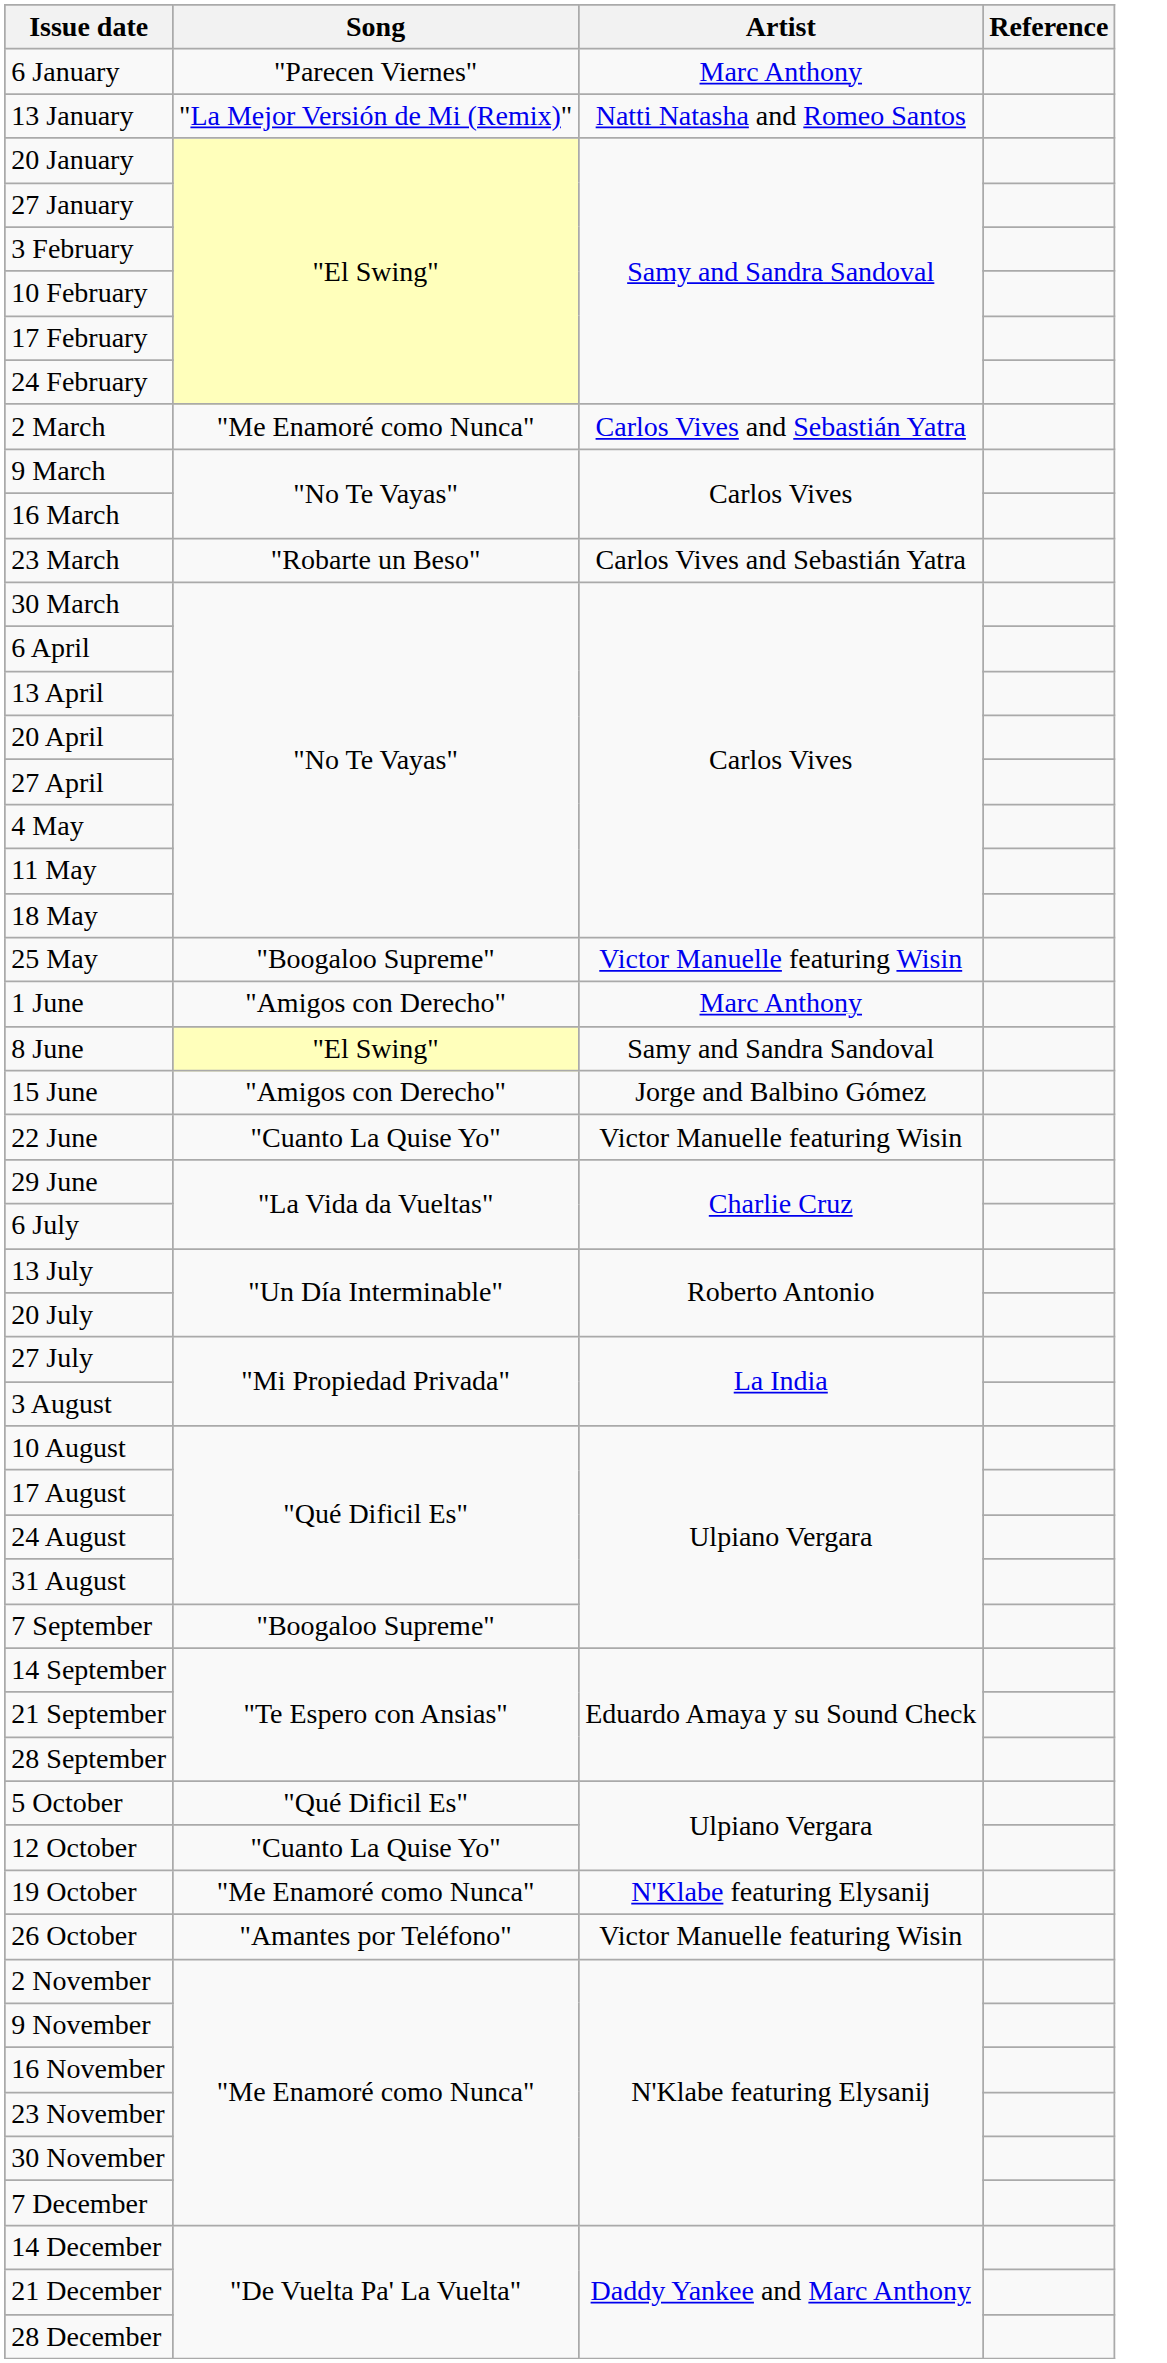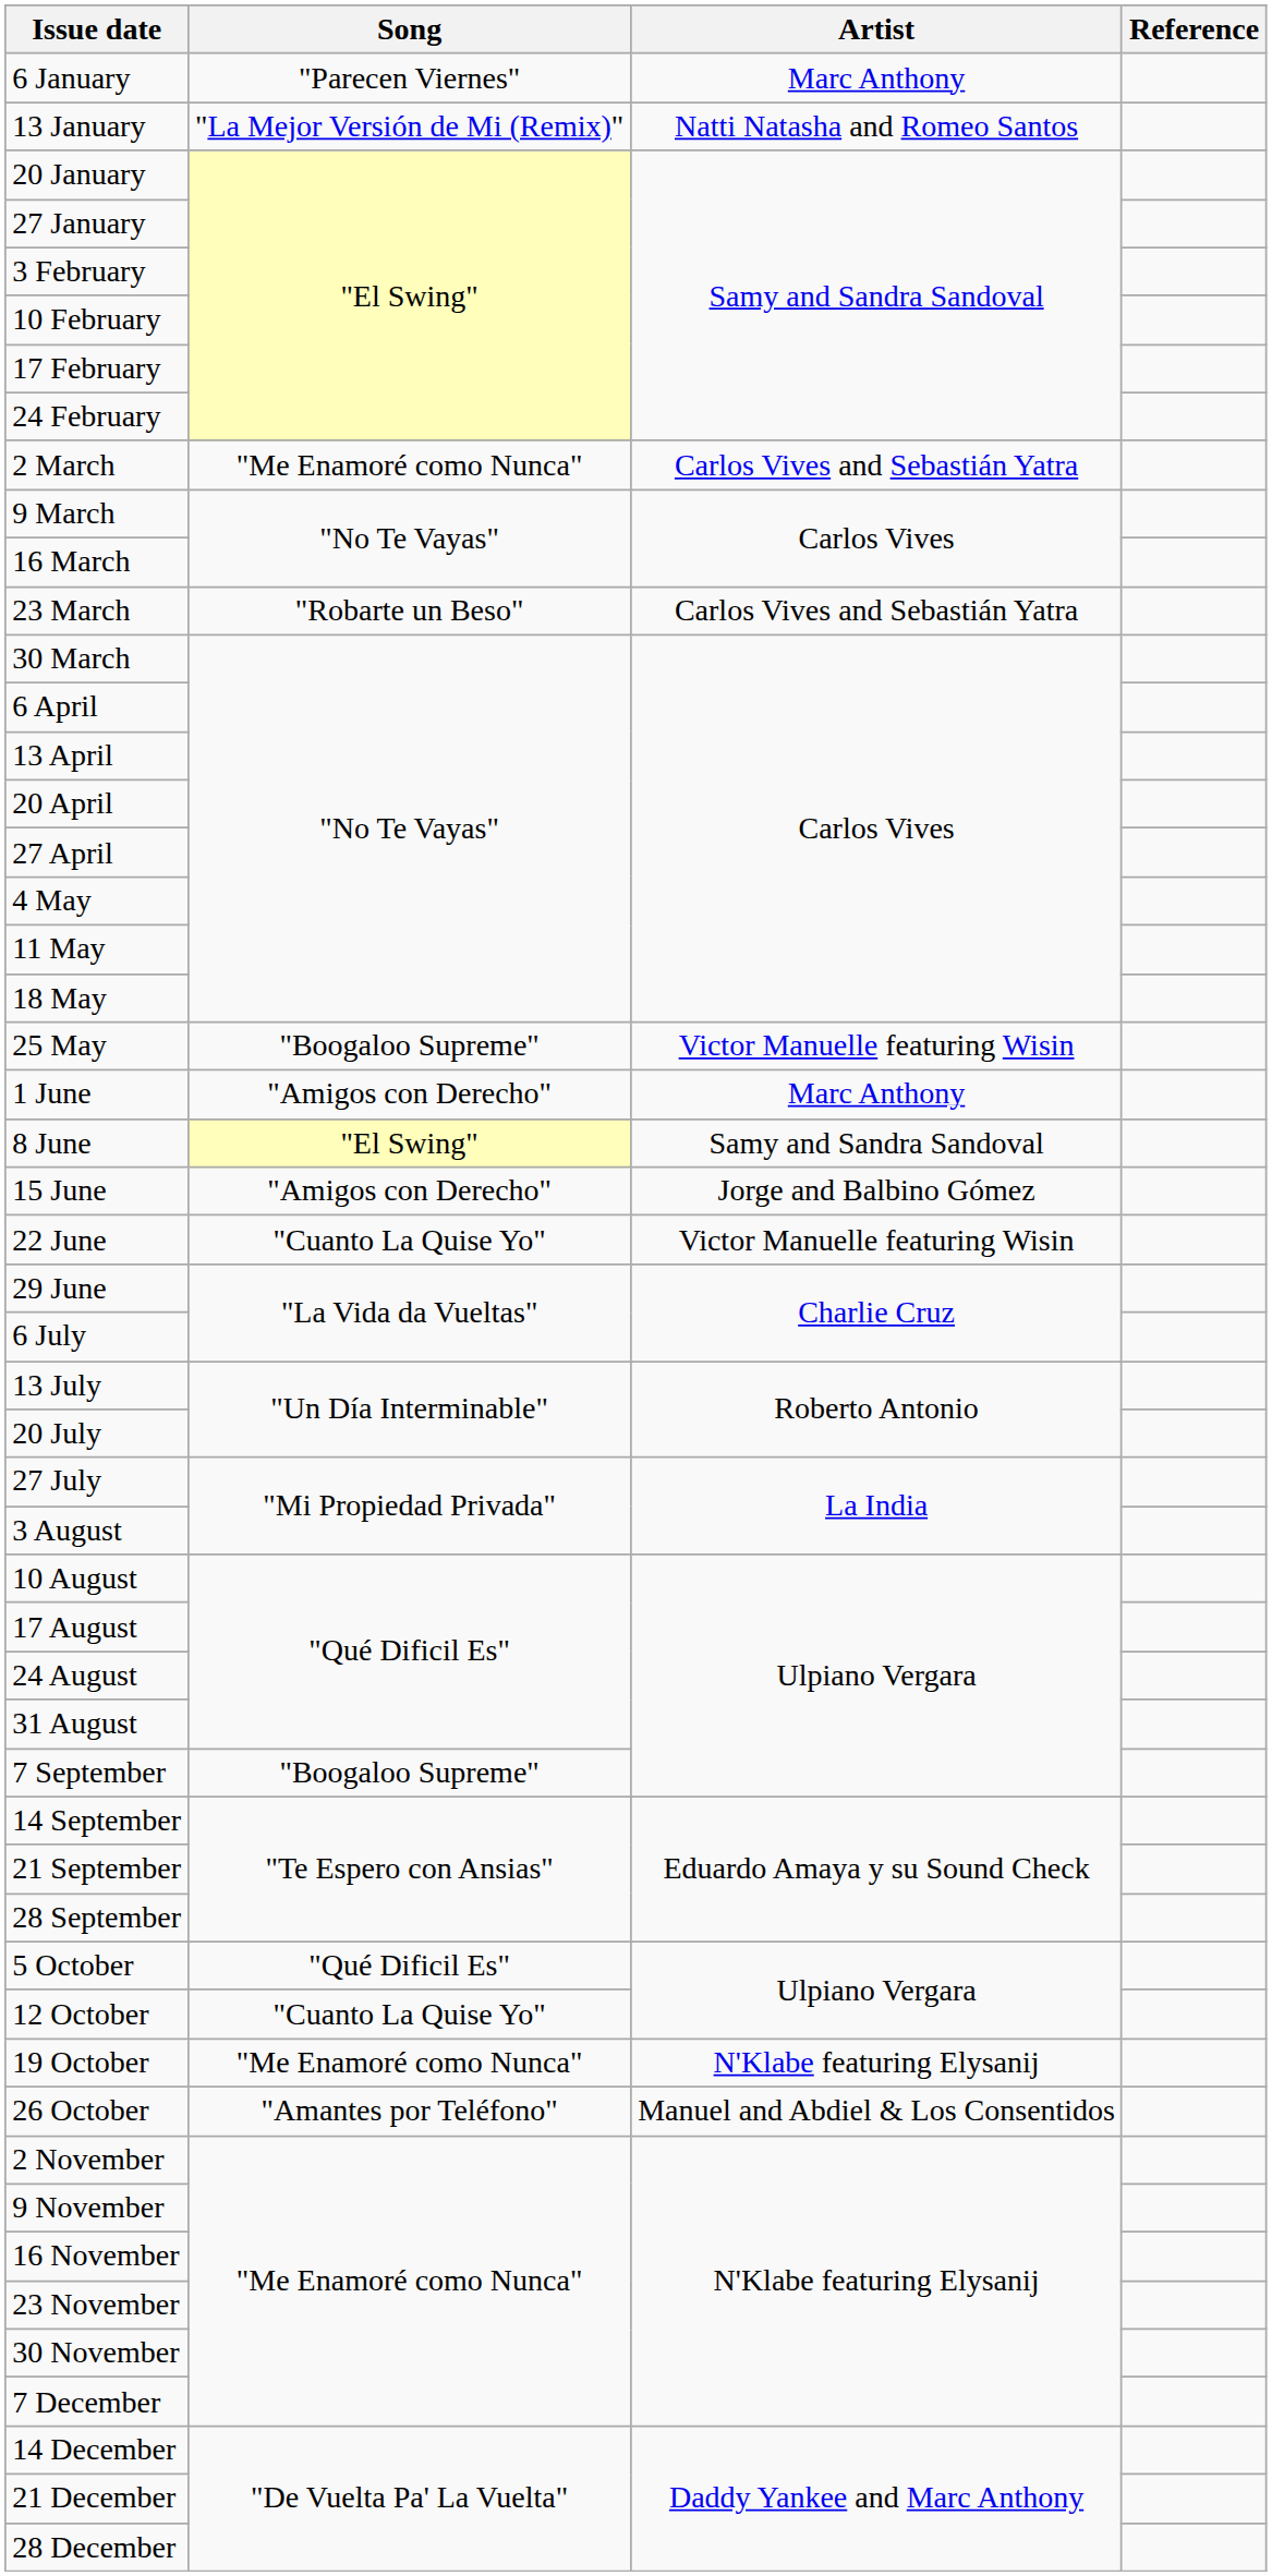26 October | Artist: Victor Manuelle featuring Wisin -> Manuel and Abdiel & Los Consentidos
